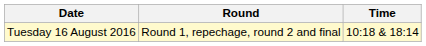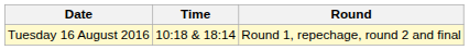columns swapped: Time <-> Round
